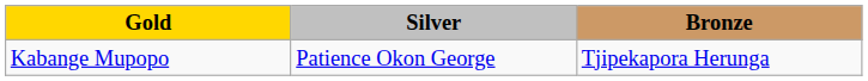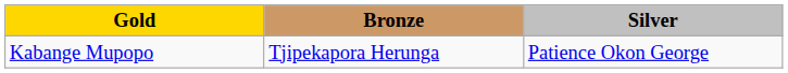columns swapped: Silver <-> Bronze
